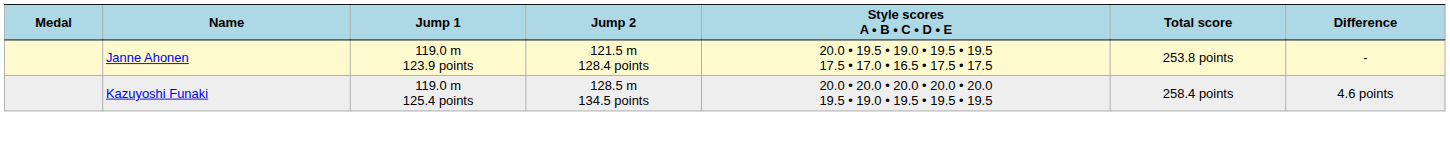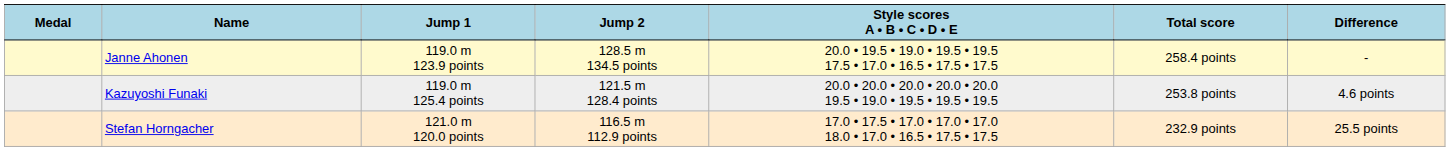Janne Ahonen | Jump 2: 121.5 m 128.4 points -> 128.5 m 134.5 points
Janne Ahonen | Total score: 253.8 points -> 258.4 points
Kazuyoshi Funaki | Jump 2: 128.5 m 134.5 points -> 121.5 m 128.4 points
Kazuyoshi Funaki | Total score: 258.4 points -> 253.8 points
+ row: Stefan Horngacher | 121.0 m 120.0 points | 116.5 m 112.9 points | 17.0 • 17.5 • 17.0 • 17.0 • 17.0 18.0 • 17.0 • 16.5 • 17.5 • 17.5 | 232.9 points | 25.5 points
